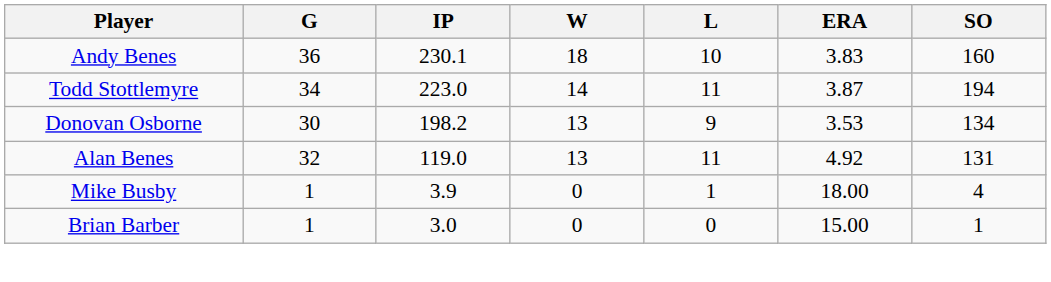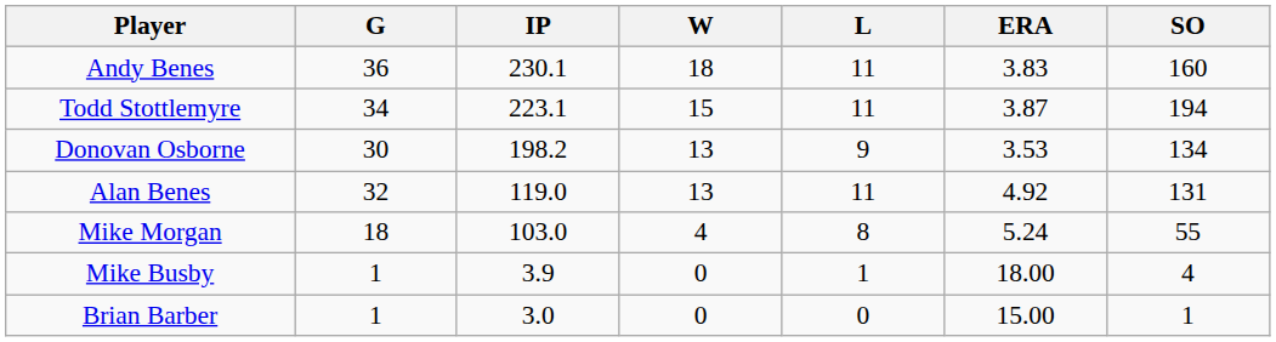Andy Benes | L: 10 -> 11
Todd Stottlemyre | IP: 223.0 -> 223.1
Todd Stottlemyre | W: 14 -> 15
+ row: Mike Morgan | 18 | 103.0 | 4 | 8 | 5.24 | 55
